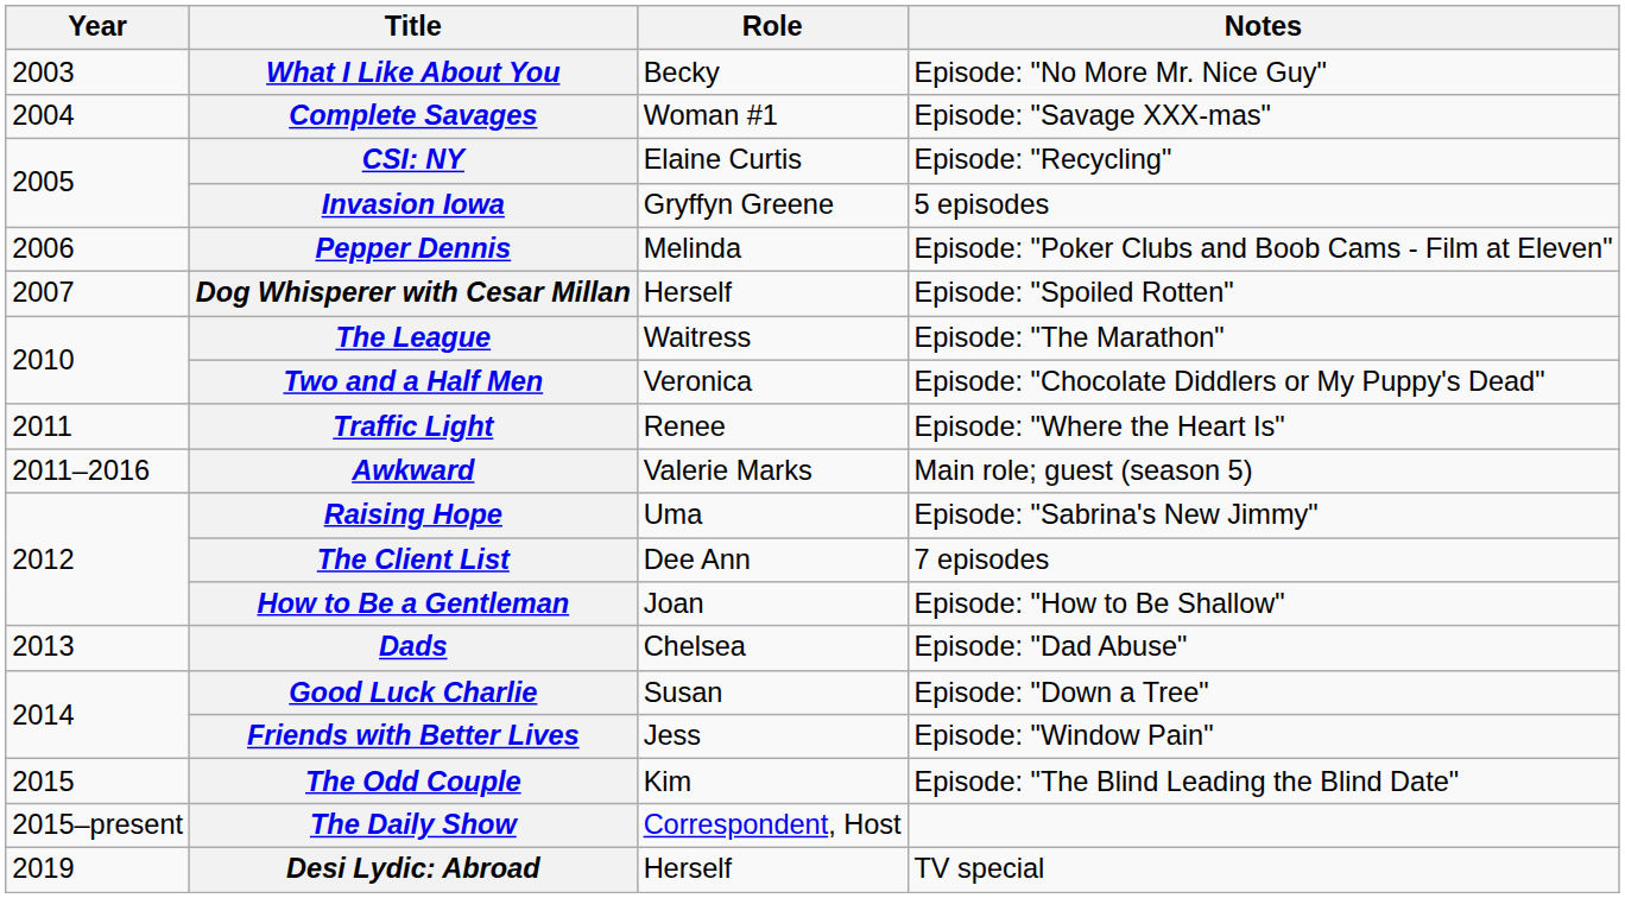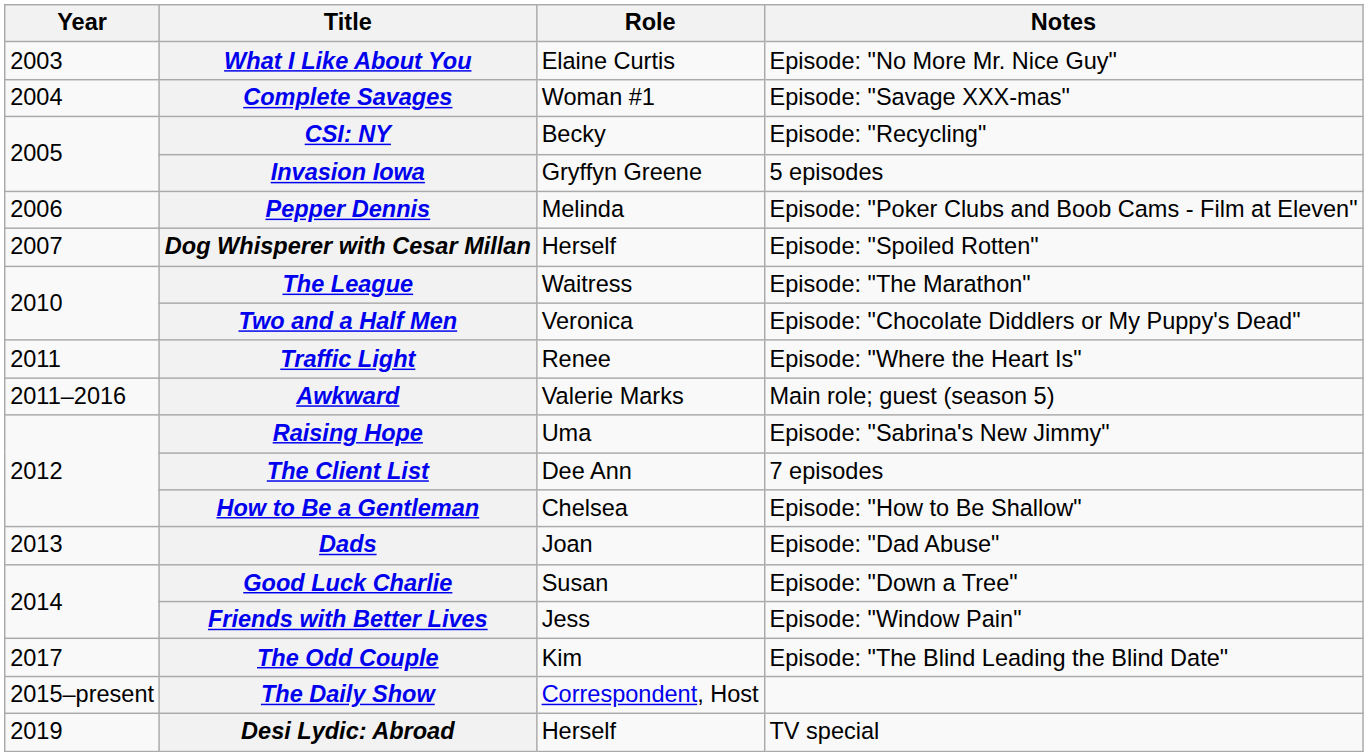What I Like About You | Role: Becky -> Elaine Curtis
CSI: NY | Role: Elaine Curtis -> Becky
How to Be a Gentleman | Role: Joan -> Chelsea
Dads | Role: Chelsea -> Joan
The Odd Couple | Year: 2015 -> 2017
